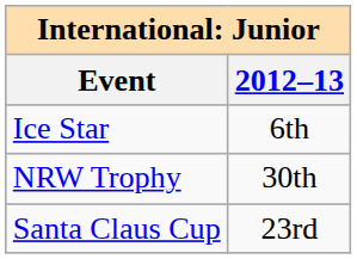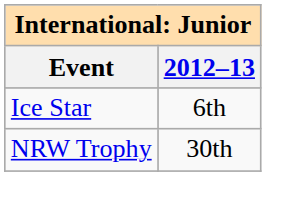- row: Santa Claus Cup | 23rd
